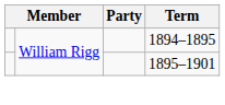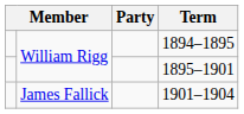+ row: James Fallick | 1901–1904
